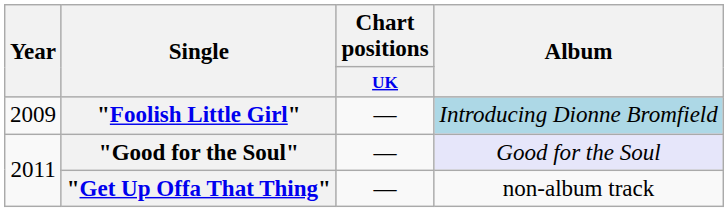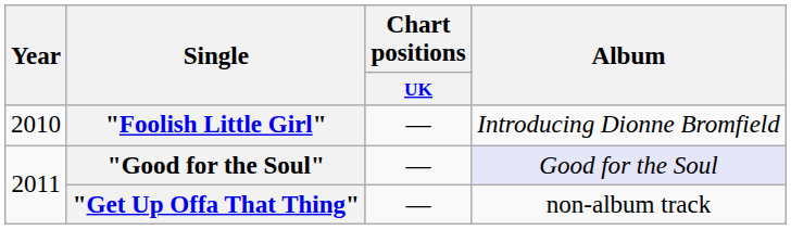"Foolish Little Girl" | Year: 2009 -> 2010
"Foolish Little Girl" | Album: lightblue background -> no background
